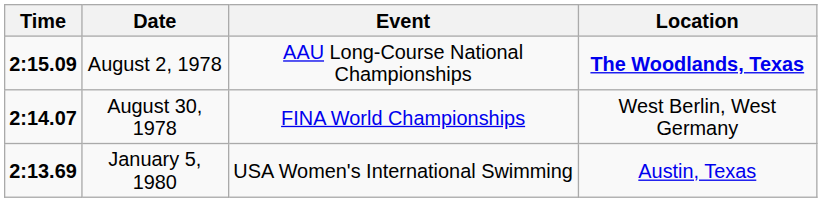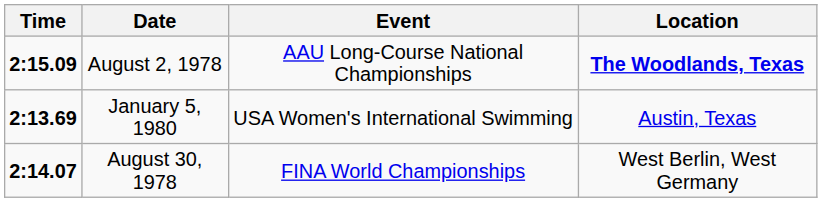rows swapped: August 30, 1978 <-> January 5, 1980
